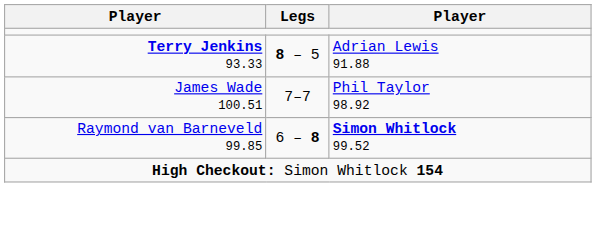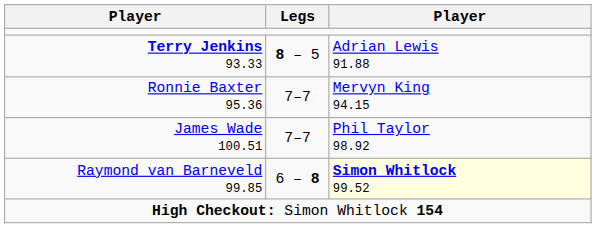+ row: Ronnie Baxter 95.36 | 7–7 | Mervyn King 94.15
Raymond van Barneveld 99.85 | column 3: no background -> lightyellow background
